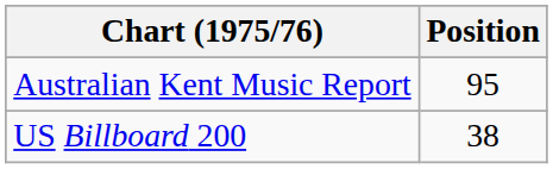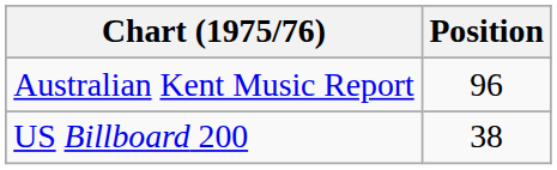Australian Kent Music Report | Position: 95 -> 96
